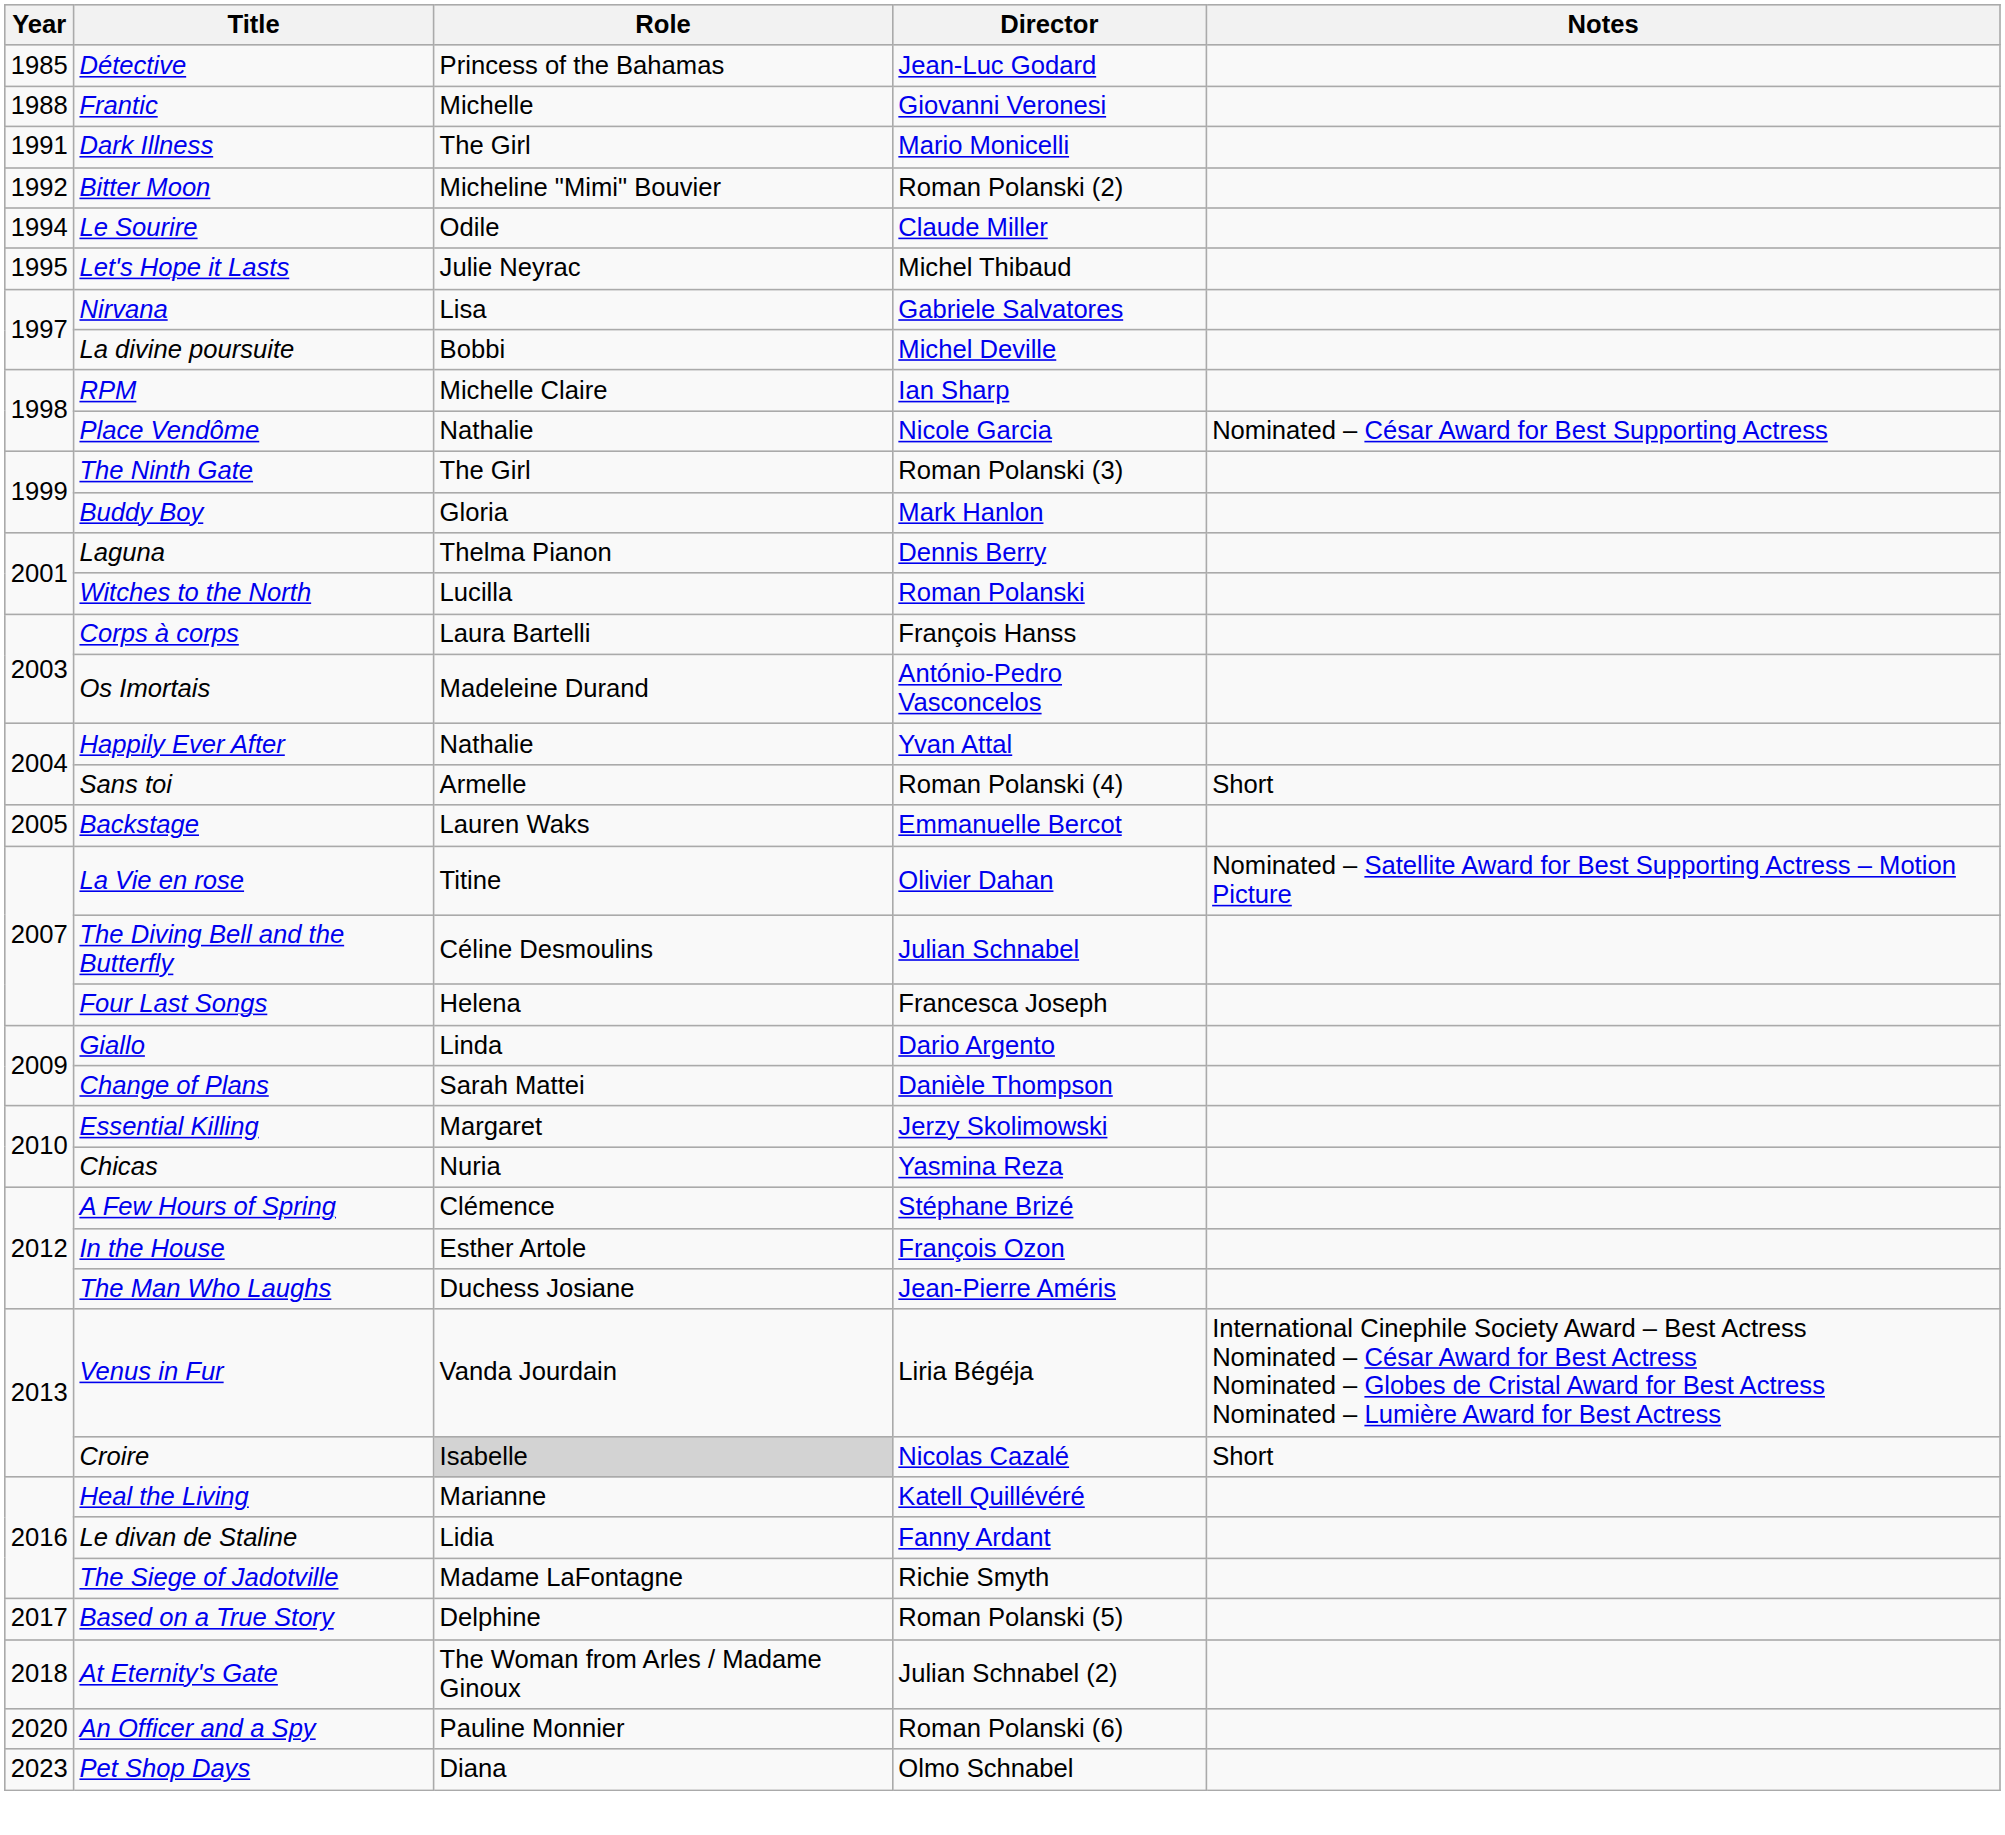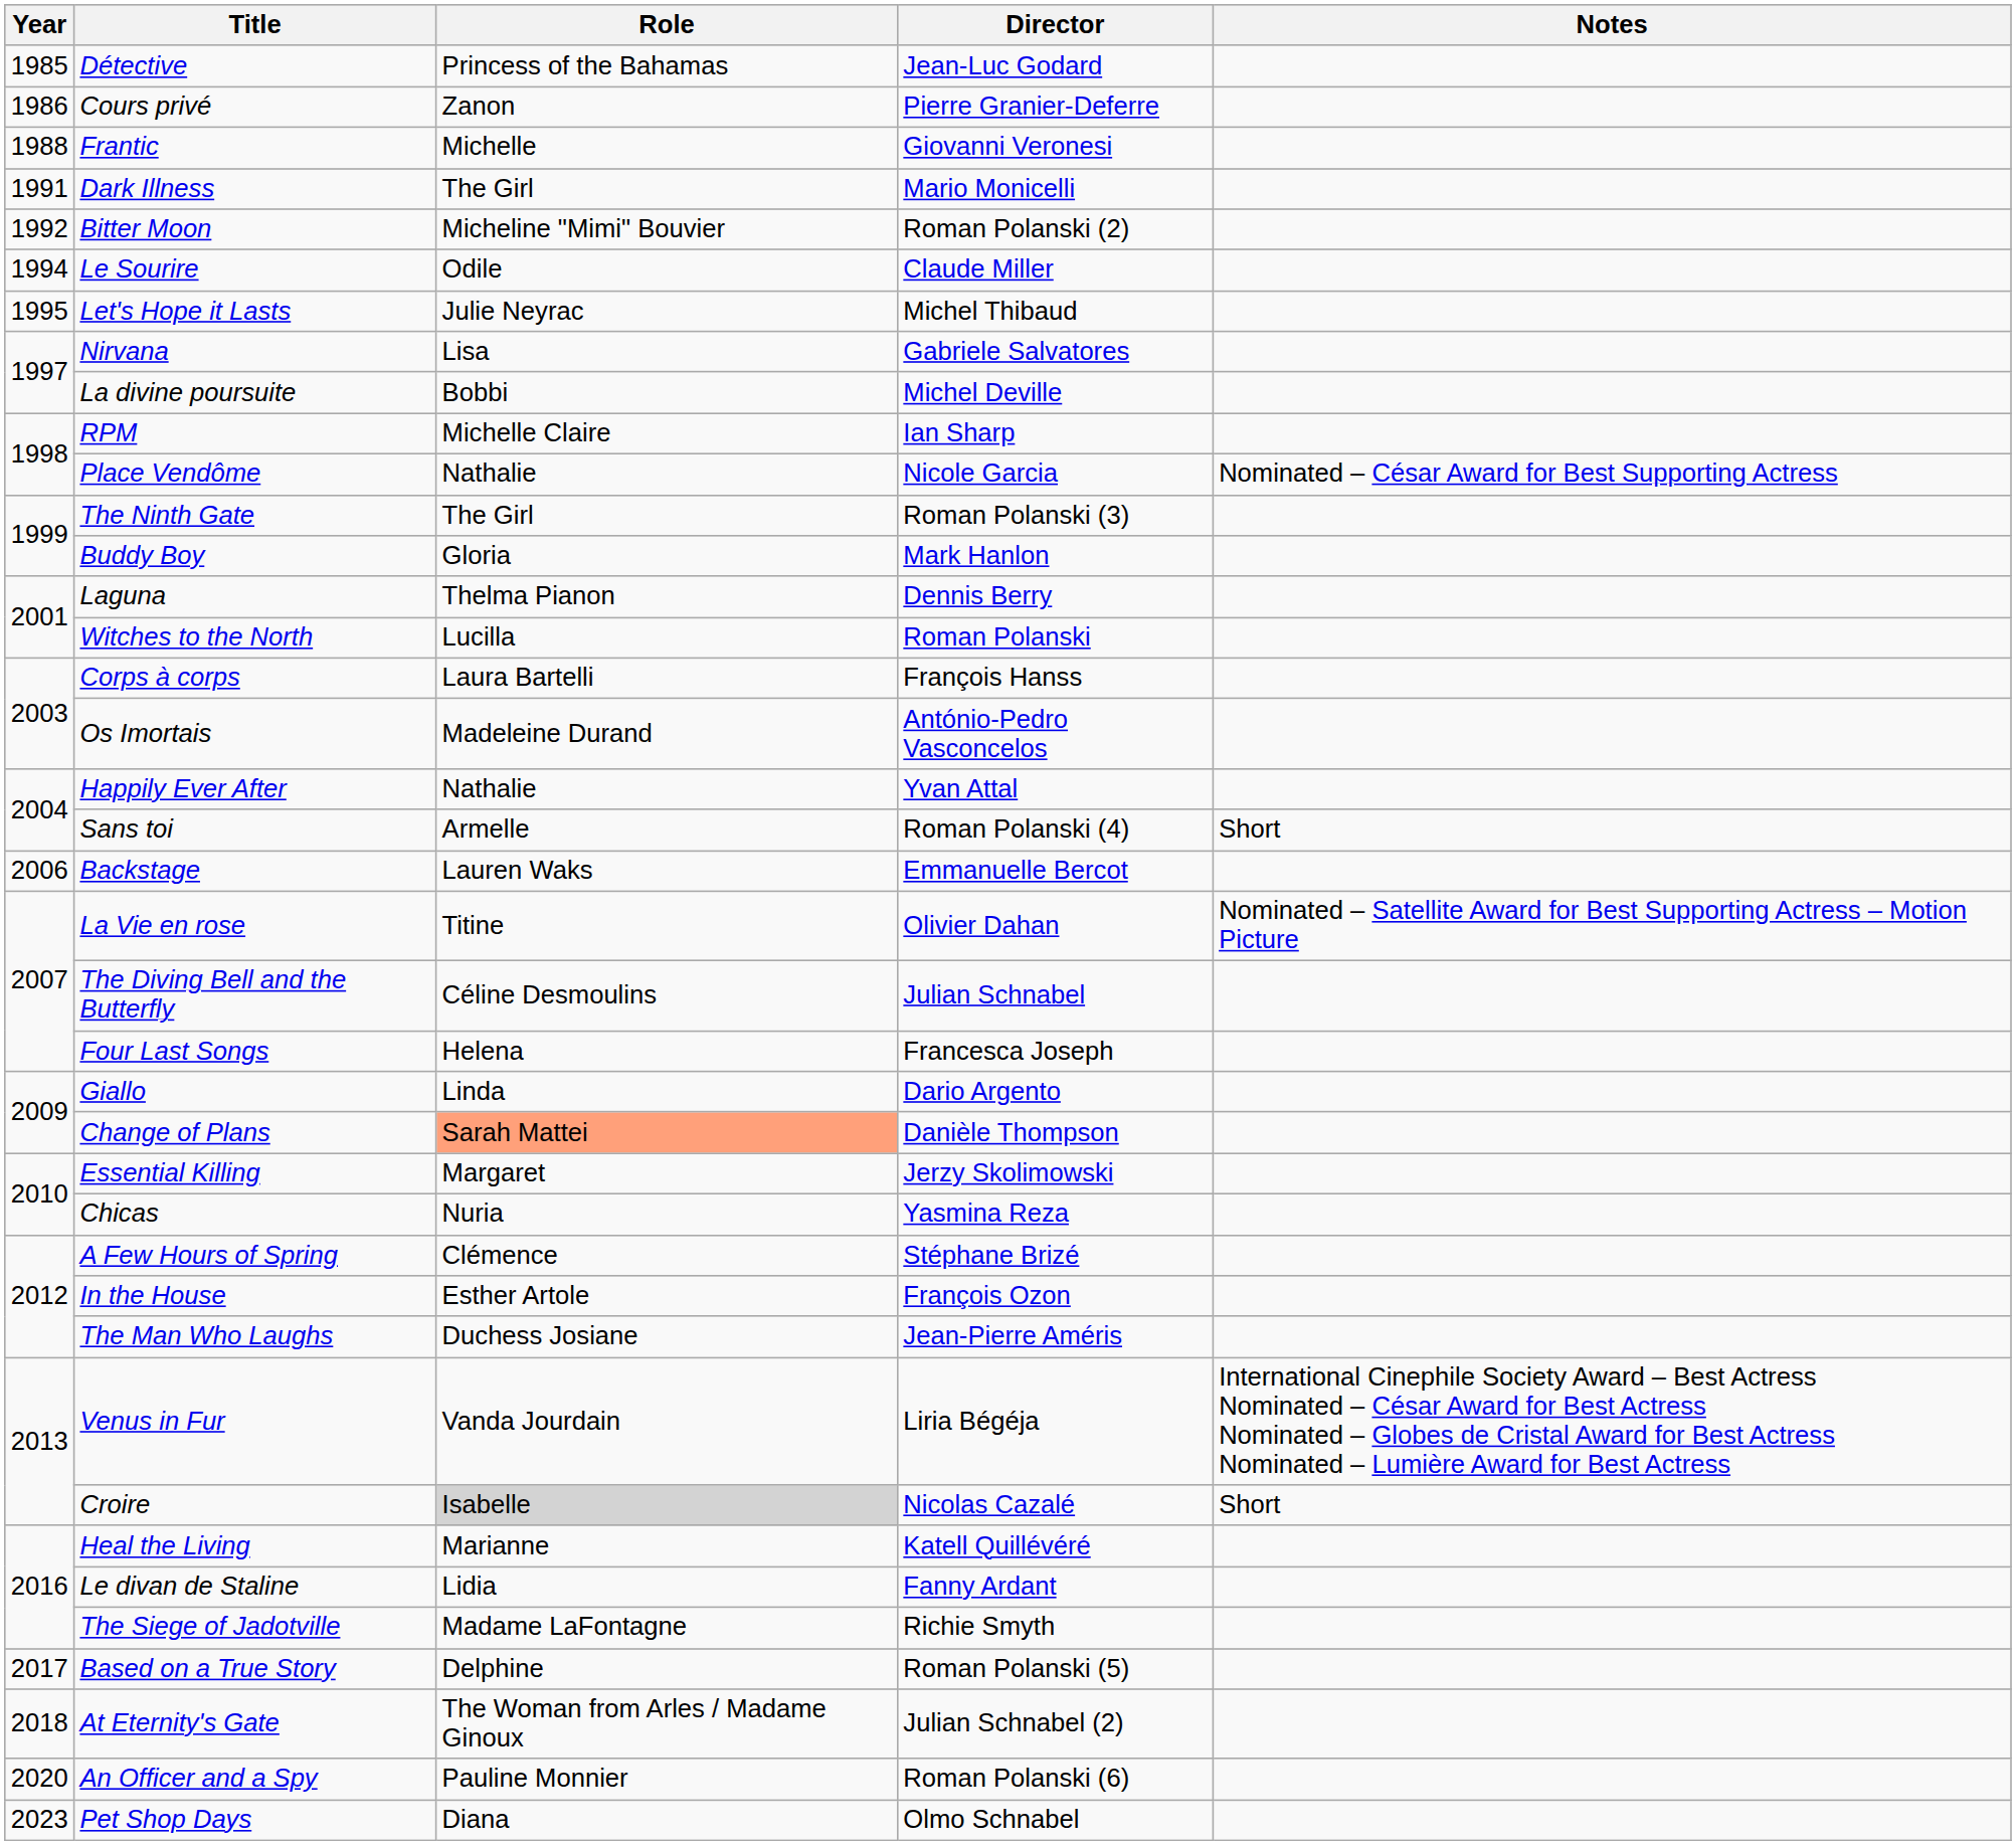+ row: 1986 | Cours privé | Zanon | Pierre Granier-Deferre
Backstage | Year: 2005 -> 2006
Change of Plans | Role: no background -> lightsalmon background
